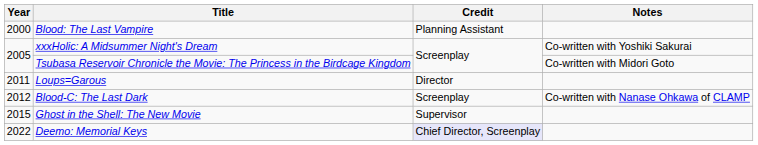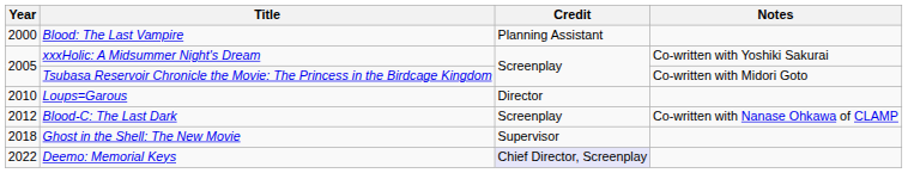Loups=Garous | Year: 2011 -> 2010
Ghost in the Shell: The New Movie | Year: 2015 -> 2018
